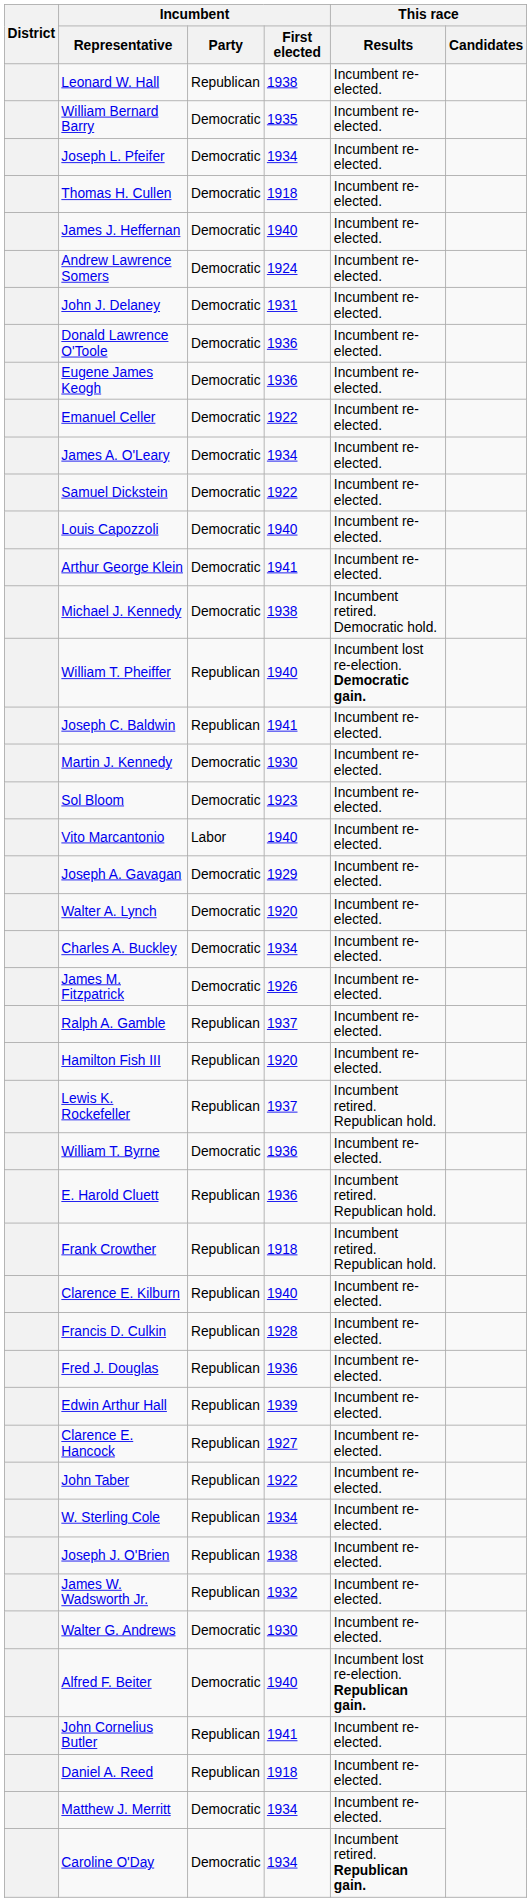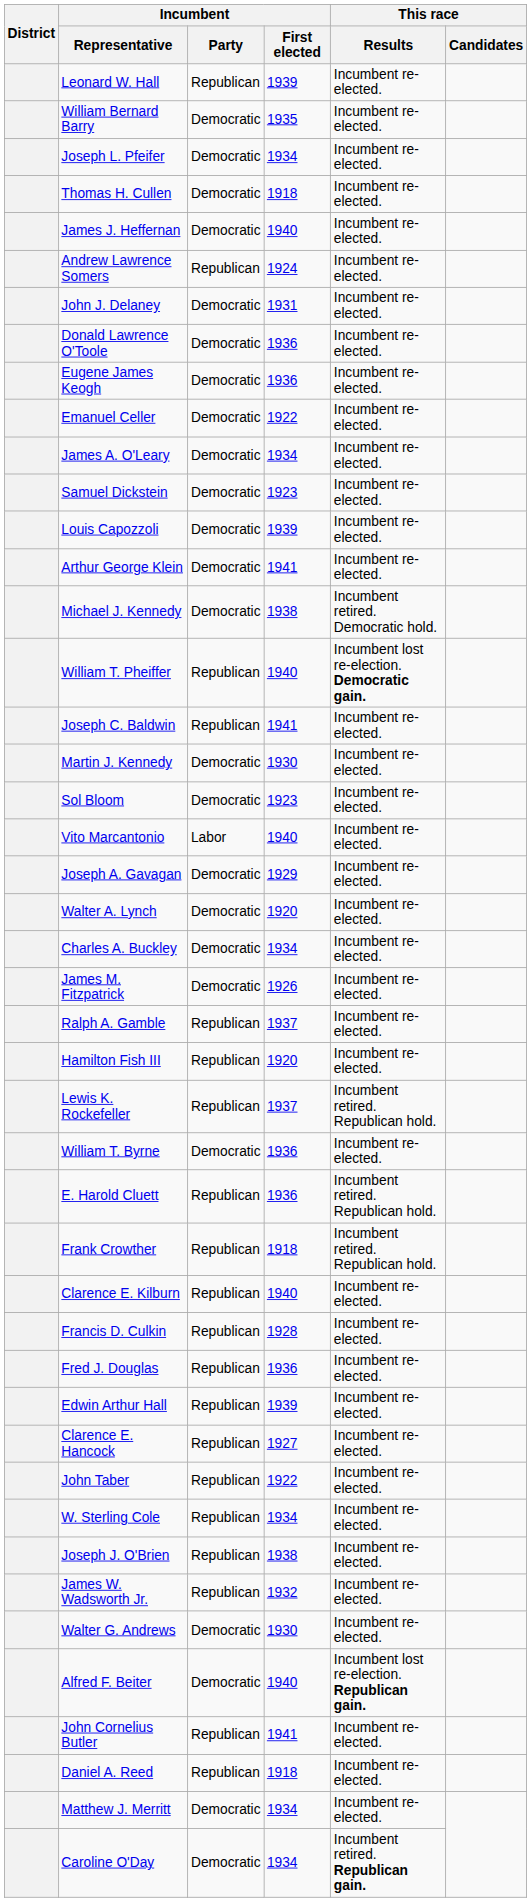Leonard W. Hall | Incumbent / First elected: 1938 -> 1939
Andrew Lawrence Somers | Incumbent / Party: Democratic -> Republican
Samuel Dickstein | Incumbent / First elected: 1922 -> 1923
Louis Capozzoli | Incumbent / First elected: 1940 -> 1939
